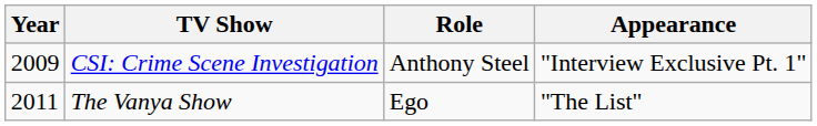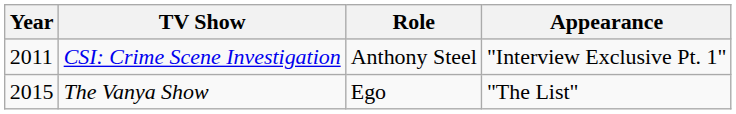CSI: Crime Scene Investigation | Year: 2009 -> 2011
The Vanya Show | Year: 2011 -> 2015
